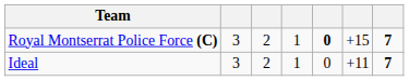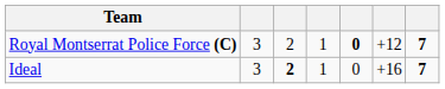Royal Montserrat Police Force (C) | column 6: +15 -> +12
Ideal | column 3: normal -> bold
Ideal | column 6: +11 -> +16
